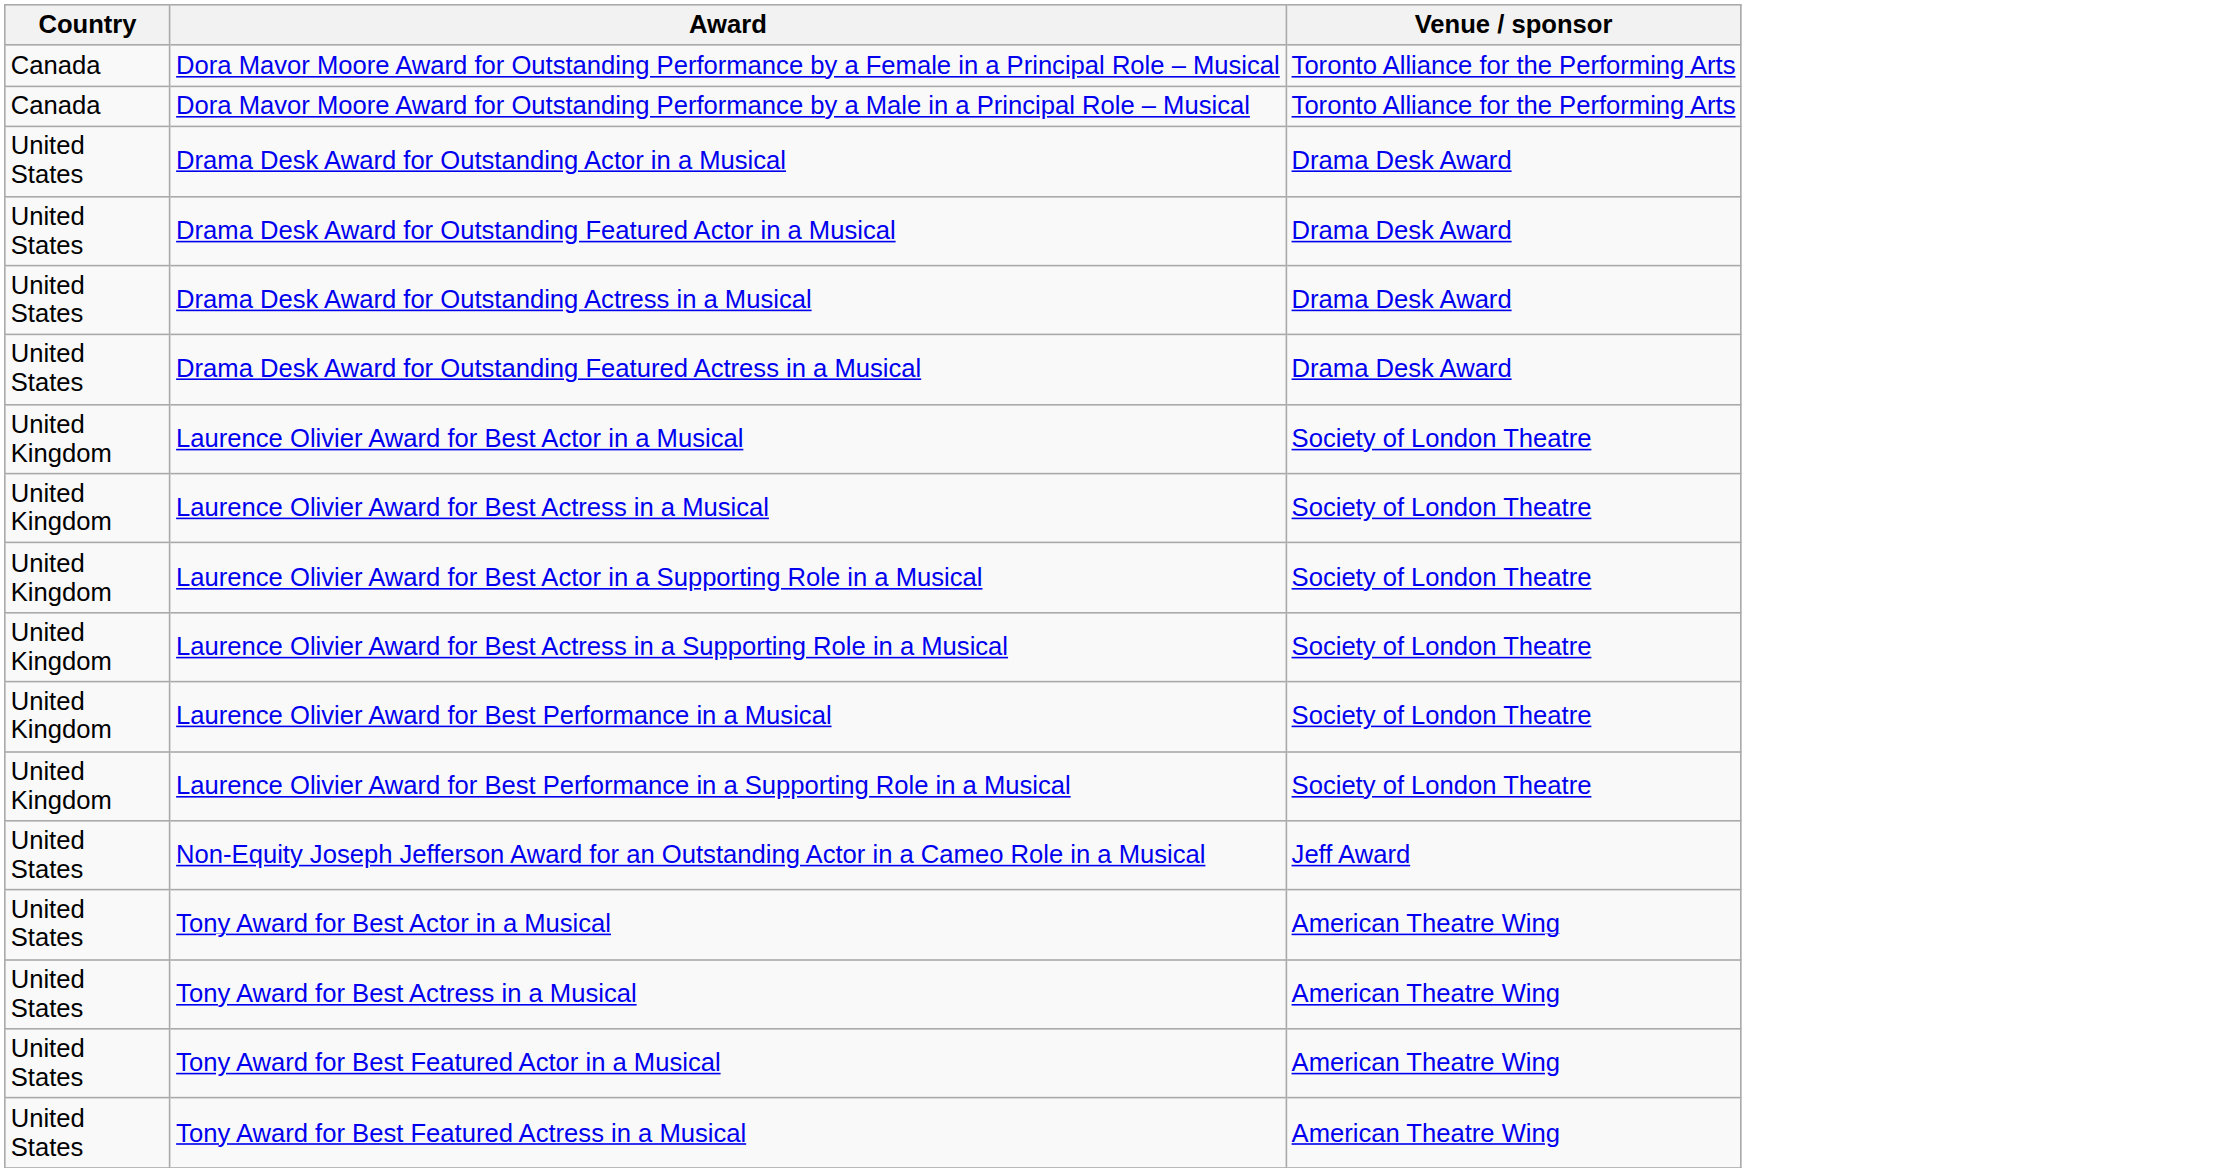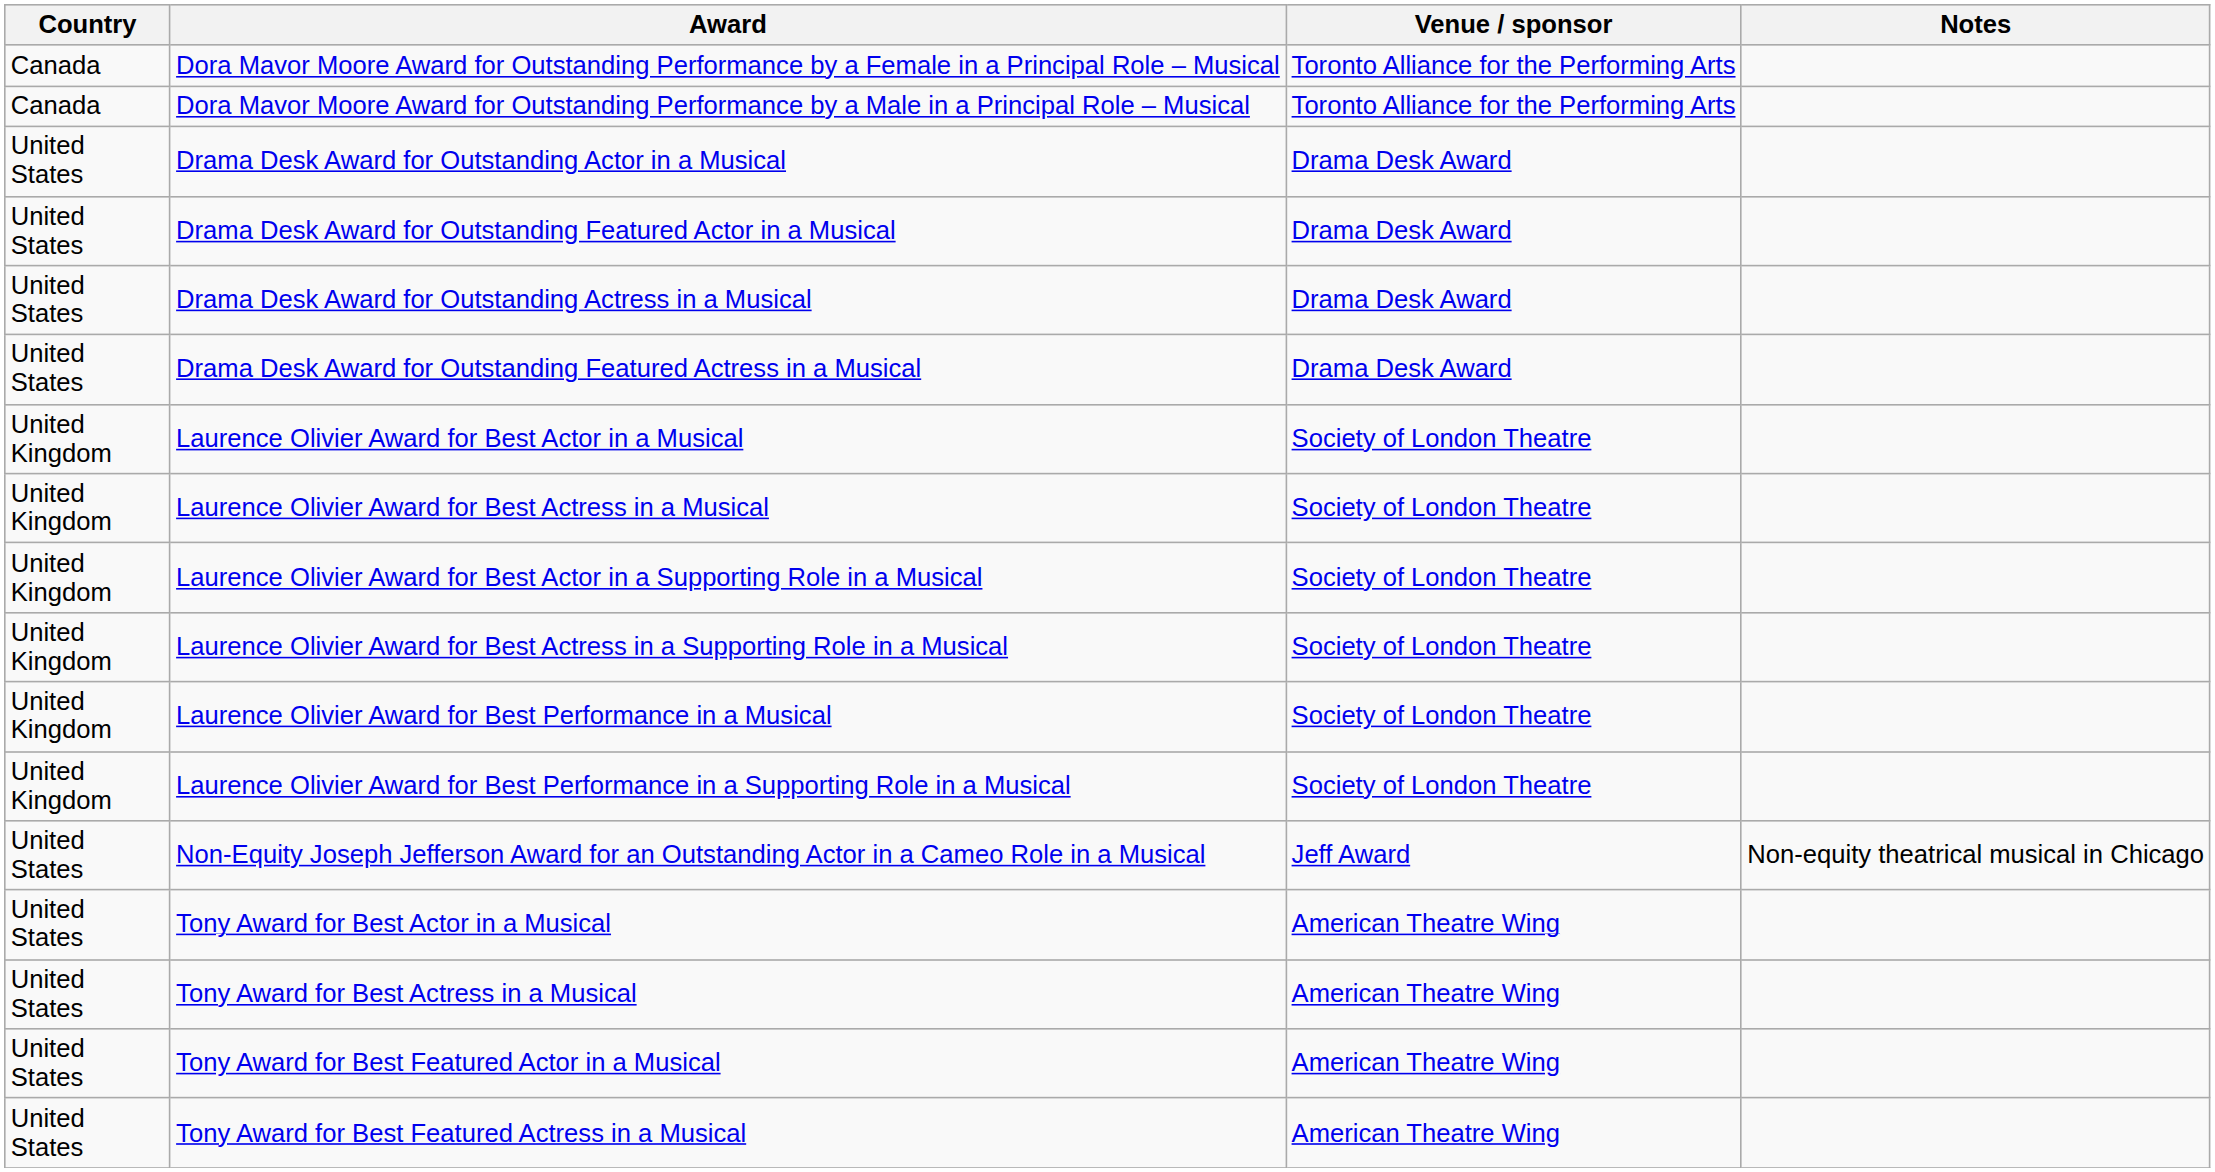+ column: Notes | Non-equity theatrical musical in Chicago
